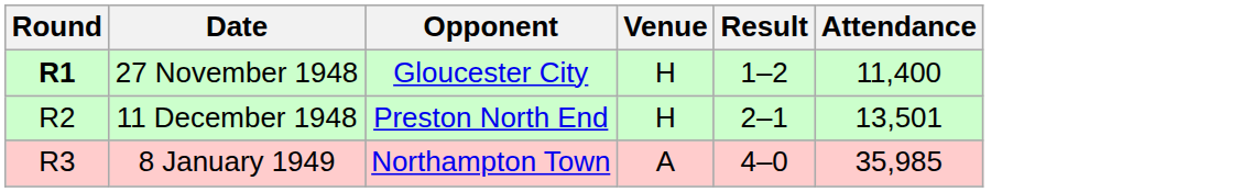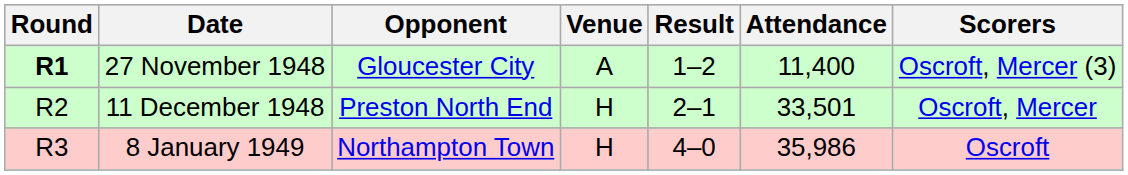+ column: Scorers | Oscroft, Mercer (3) | Oscroft, Mercer | Oscroft
27 November 1948 | Venue: H -> A
11 December 1948 | Attendance: 13,501 -> 33,501
8 January 1949 | Venue: A -> H
8 January 1949 | Attendance: 35,985 -> 35,986
